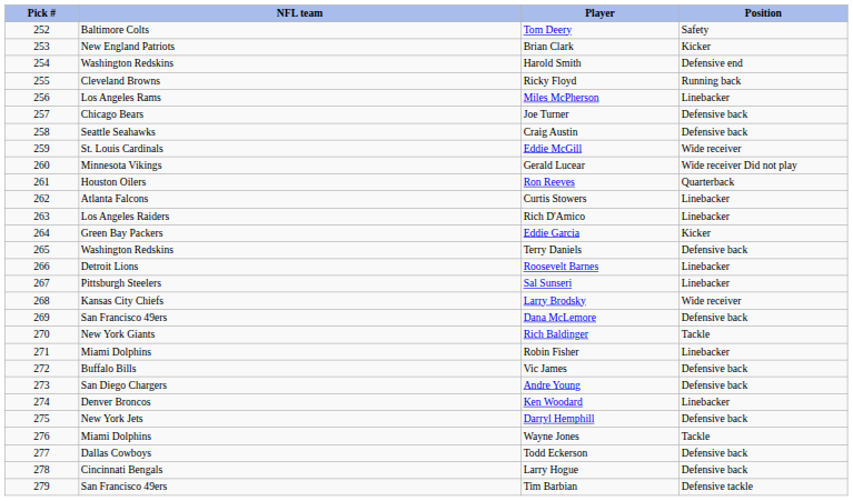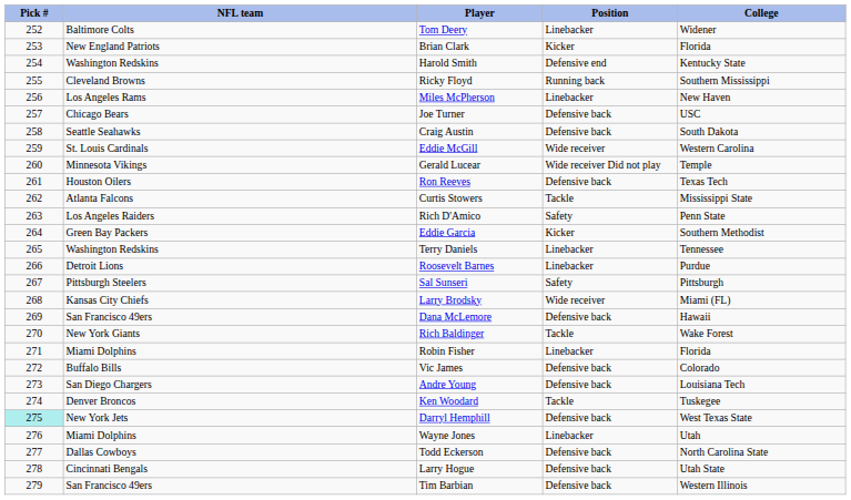+ column: College | Widener | Florida | Kentucky State | Southern Mississippi | New Haven | USC | South Dakota | Western Carolina | Temple | Texas Tech | Mississippi State | Penn State | Southern Methodist | Tennessee | Purdue | Pittsburgh | Miami (FL) | Hawaii | Wake Forest | Florida | Colorado | Louisiana Tech | Tuskegee | West Texas State | Utah | North Carolina State | Utah State | Western Illinois
Tom Deery | Position: Safety -> Linebacker
Ron Reeves | Position: Quarterback -> Defensive back
Curtis Stowers | Position: Linebacker -> Tackle
Rich D'Amico | Position: Linebacker -> Safety
Terry Daniels | Position: Defensive back -> Linebacker
Sal Sunseri | Position: Linebacker -> Safety
Ken Woodard | Position: Linebacker -> Tackle
Darryl Hemphill | Pick #: no background -> paleturquoise background
Wayne Jones | Position: Tackle -> Linebacker
Tim Barbian | Position: Defensive tackle -> Defensive back
